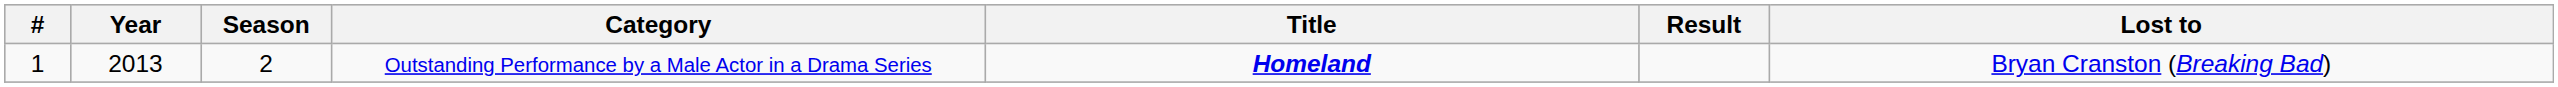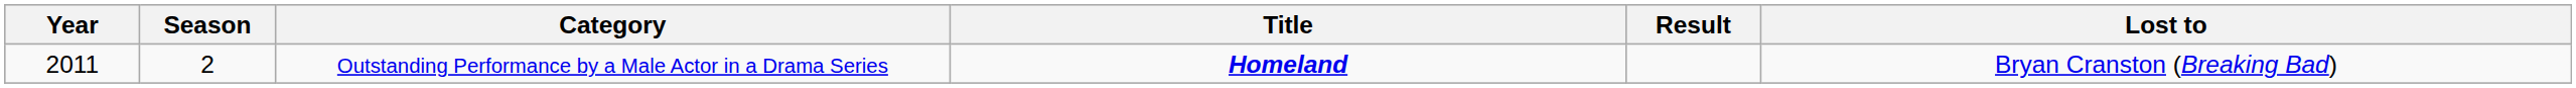- column: # | 1
Outstanding Performance by a Male Actor in a Drama Series | Year: 2013 -> 2011
